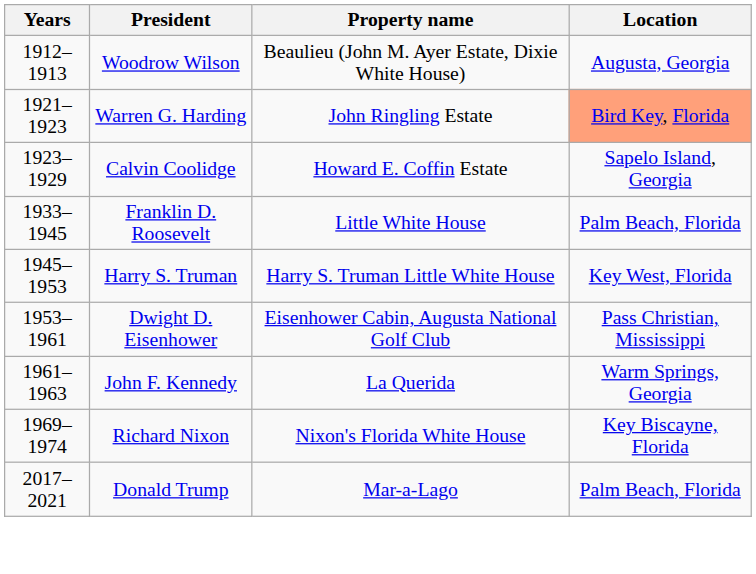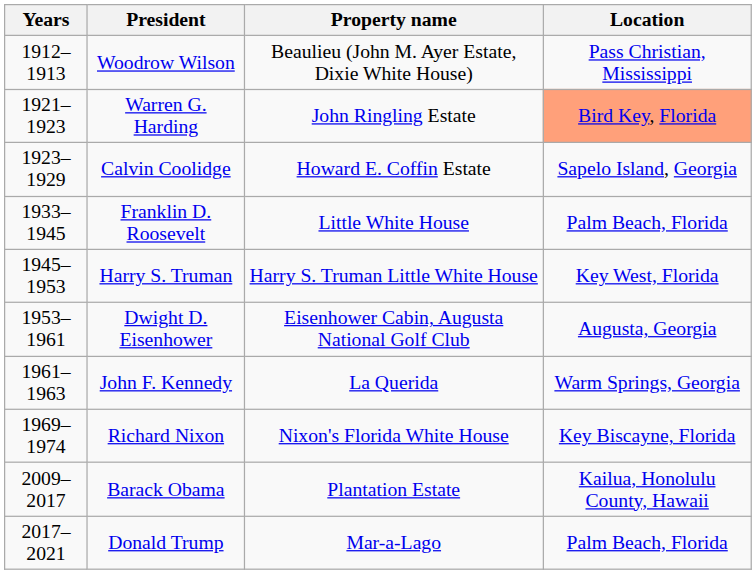Woodrow Wilson | Location: Augusta, Georgia -> Pass Christian, Mississippi
Dwight D. Eisenhower | Location: Pass Christian, Mississippi -> Augusta, Georgia
+ row: 2009–2017 | Barack Obama | Plantation Estate | Kailua, Honolulu County, Hawaii
